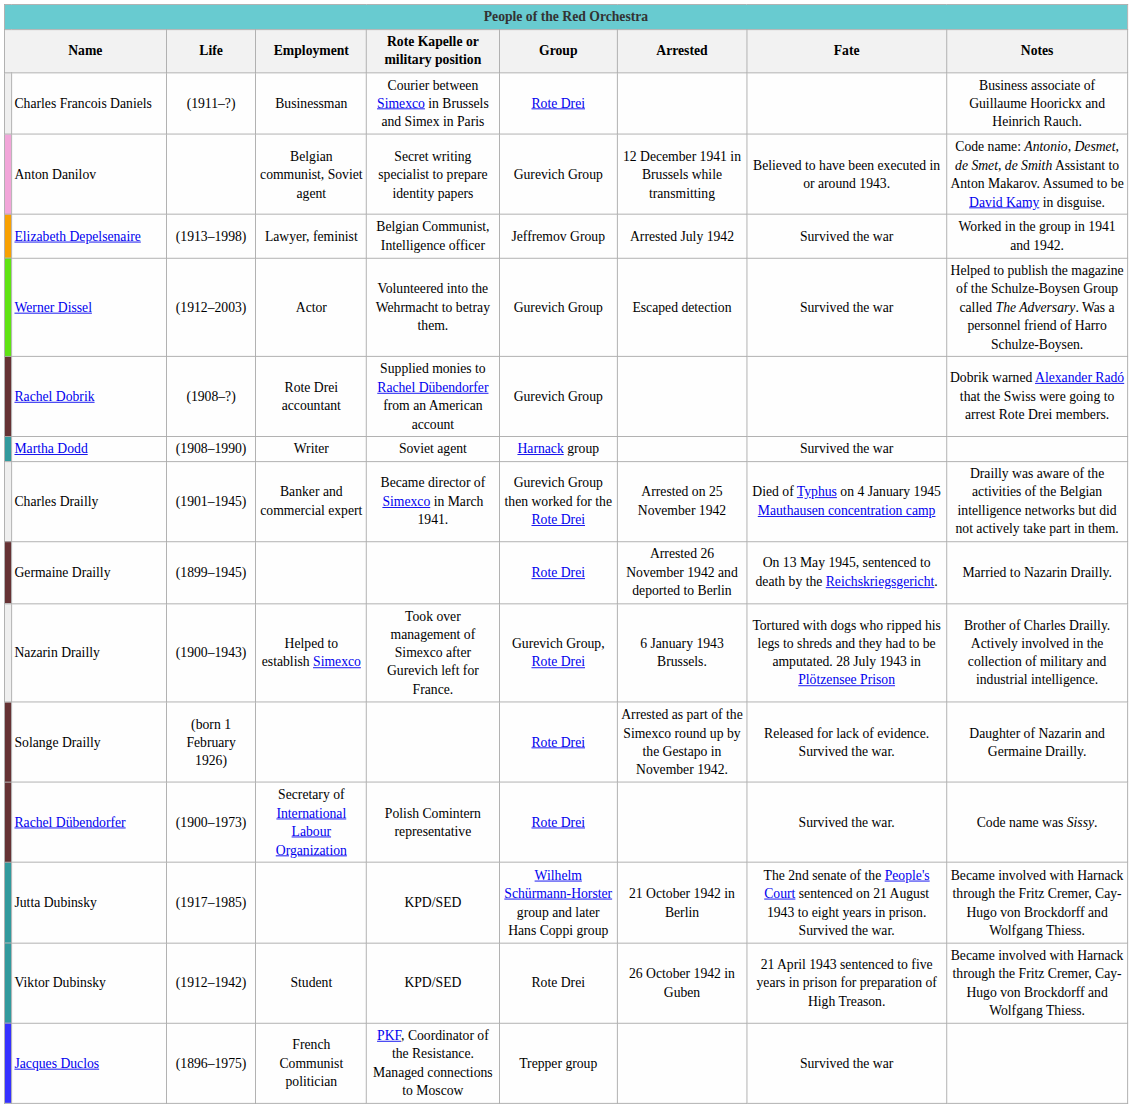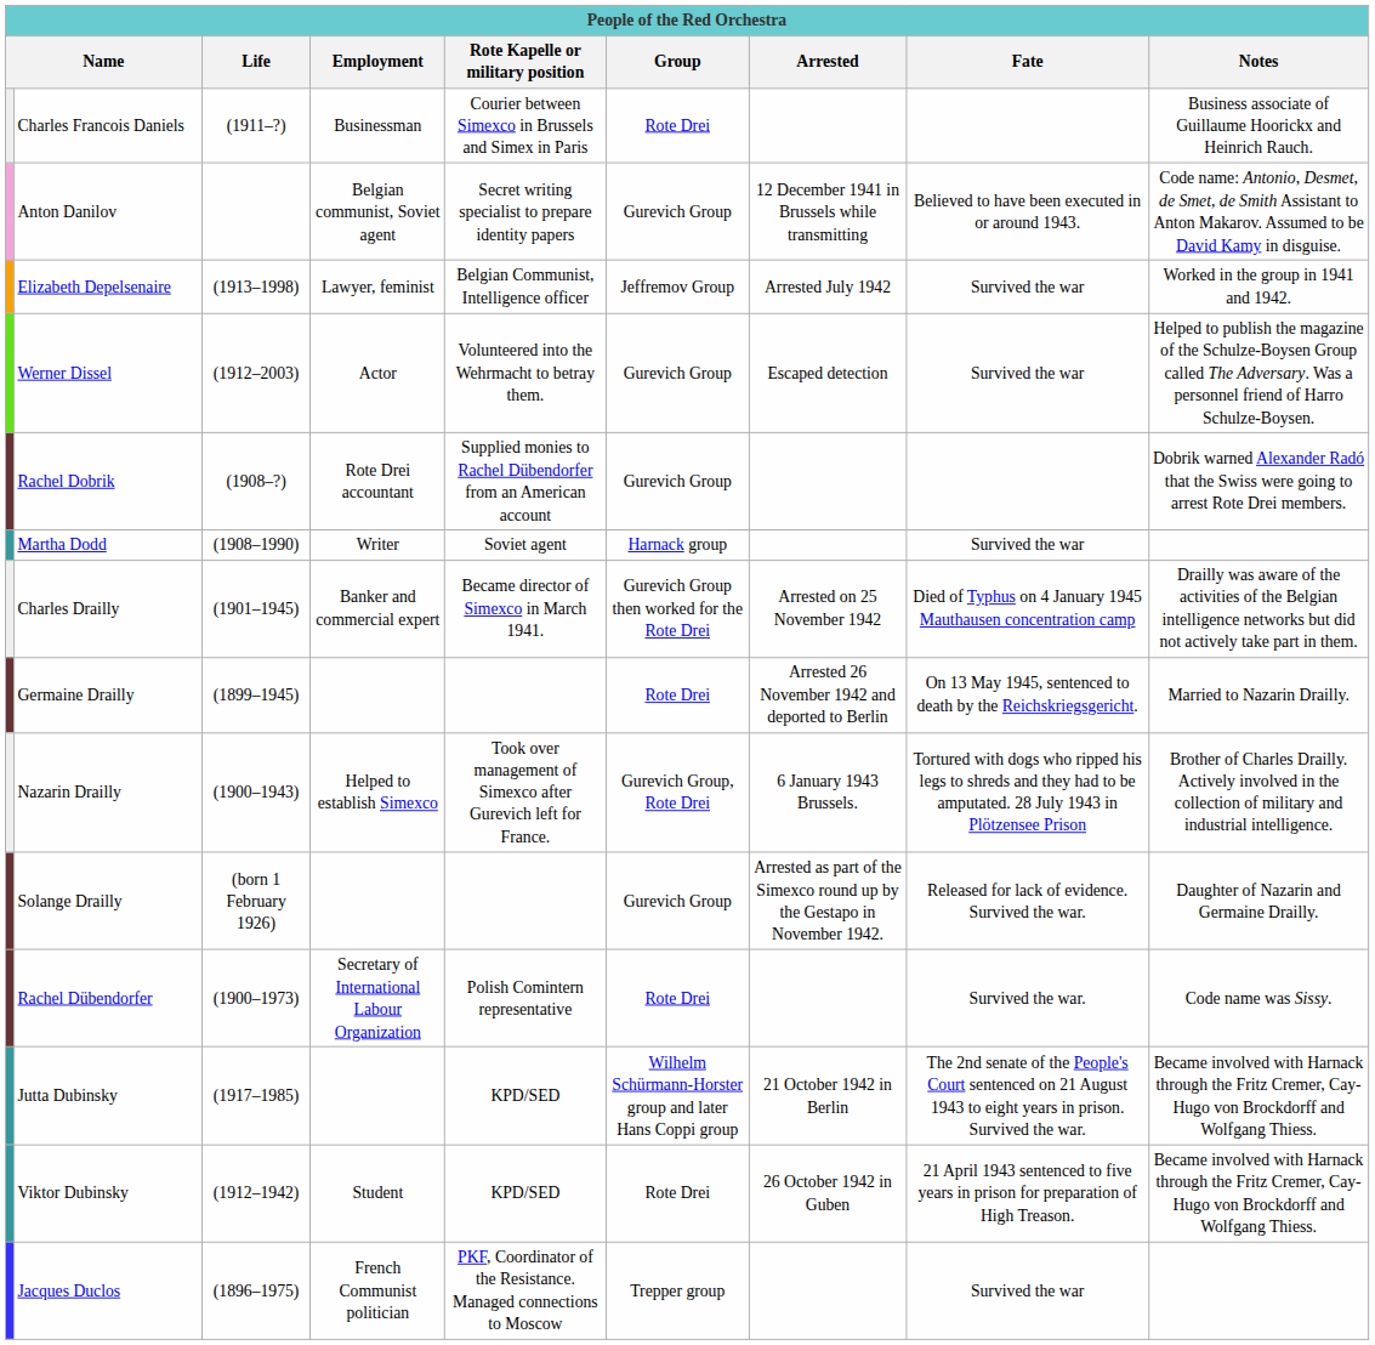Solange Drailly | Group: Rote Drei -> Gurevich Group
